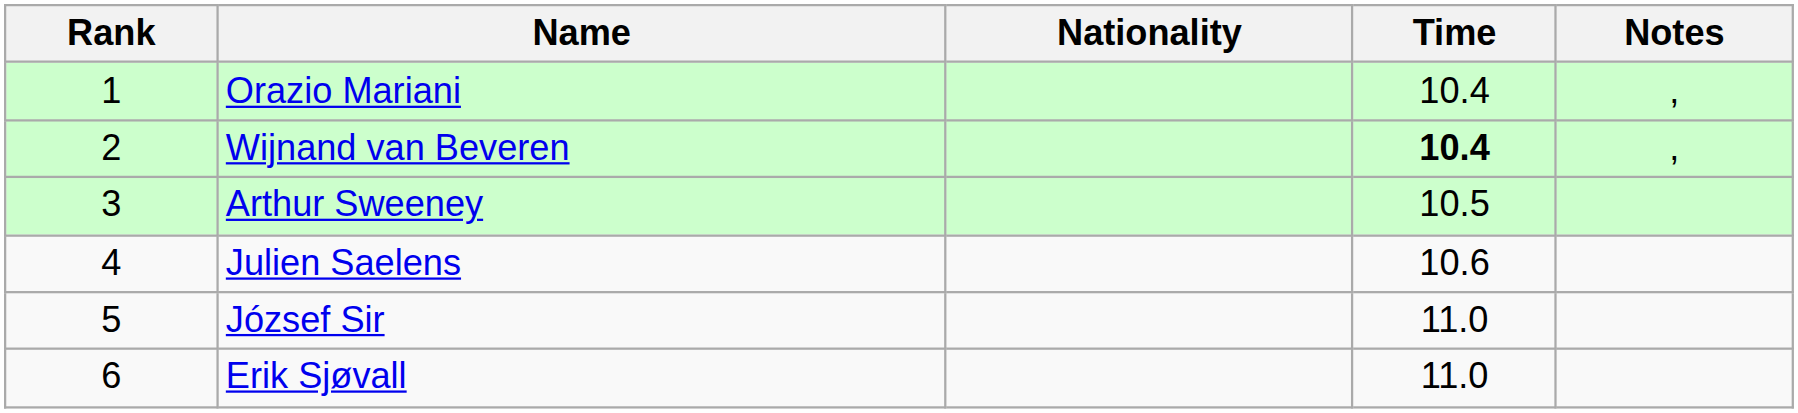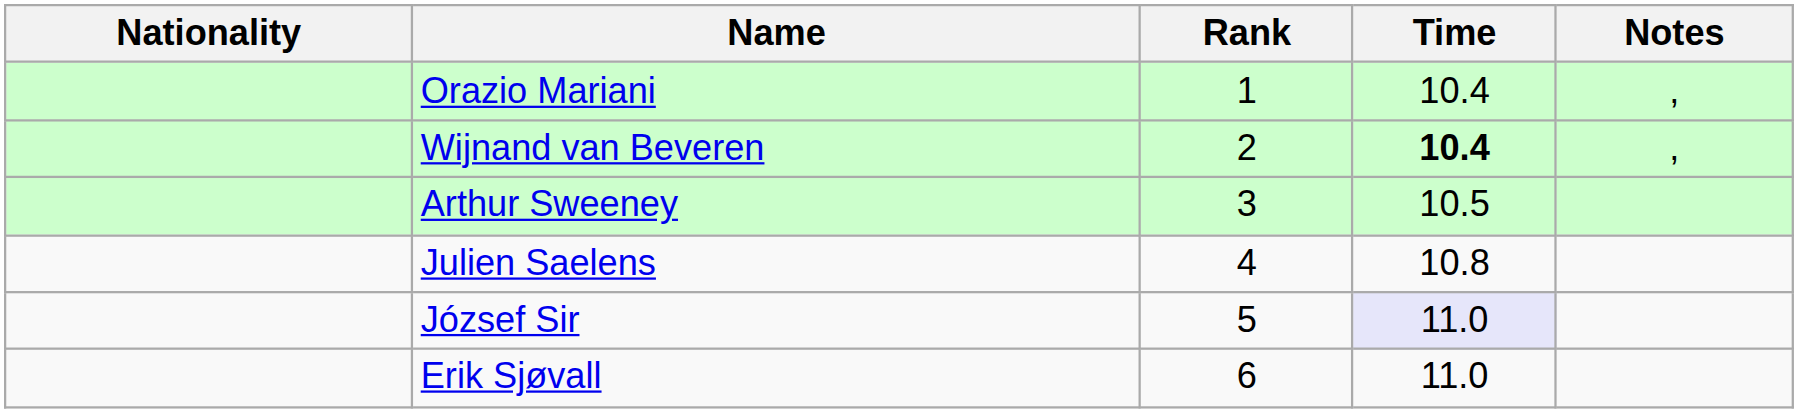columns swapped: Rank <-> Nationality
Julien Saelens | Time: 10.6 -> 10.8
József Sir | Time: no background -> lavender background
